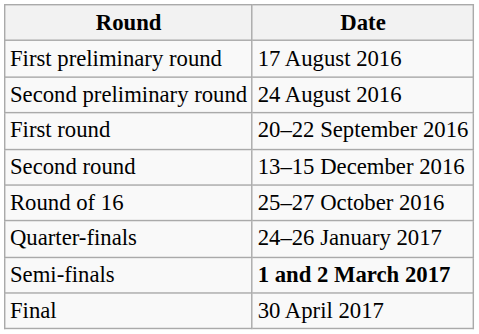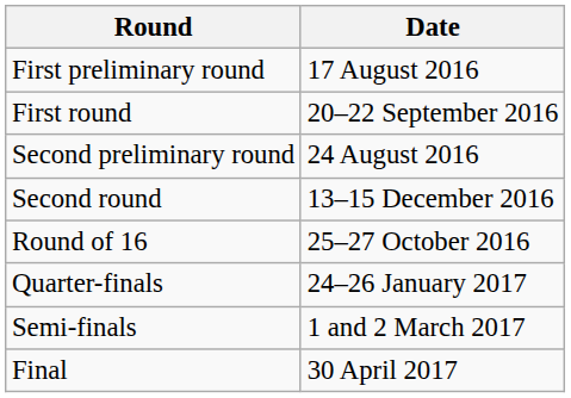rows swapped: Second preliminary round <-> First round
Semi-finals | Date: bold -> normal
